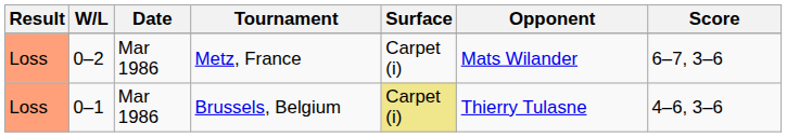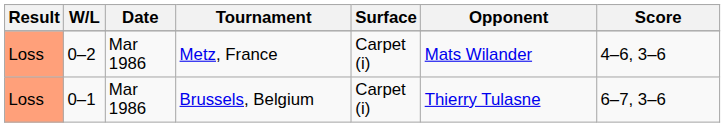Metz, France | Score: 6–7, 3–6 -> 4–6, 3–6
Brussels, Belgium | Surface: khaki background -> no background
Brussels, Belgium | Score: 4–6, 3–6 -> 6–7, 3–6
